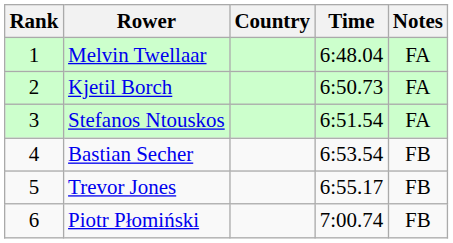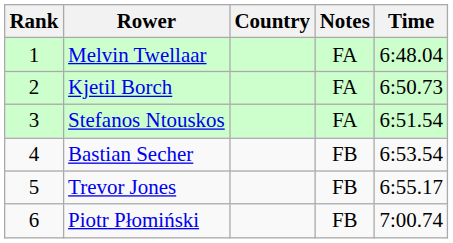columns swapped: Time <-> Notes
